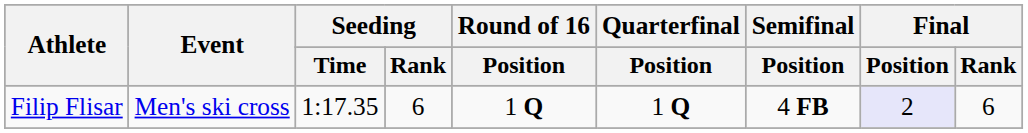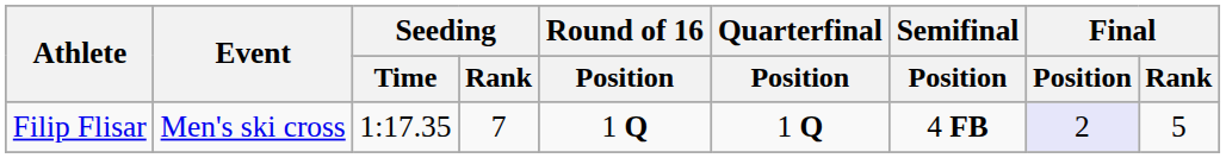Filip Flisar | Seeding / Rank: 6 -> 7
Filip Flisar | Final / Rank: 6 -> 5
